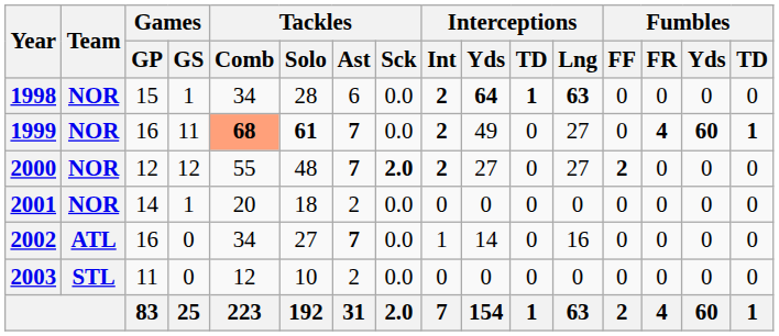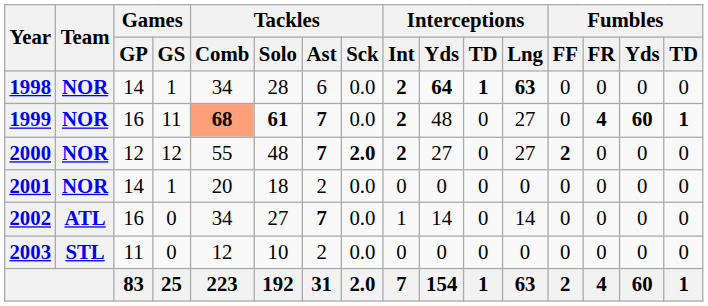1998 | Games / GP: 15 -> 14
1999 | Interceptions / Yds: 49 -> 48
2002 | Interceptions / Lng: 16 -> 14
